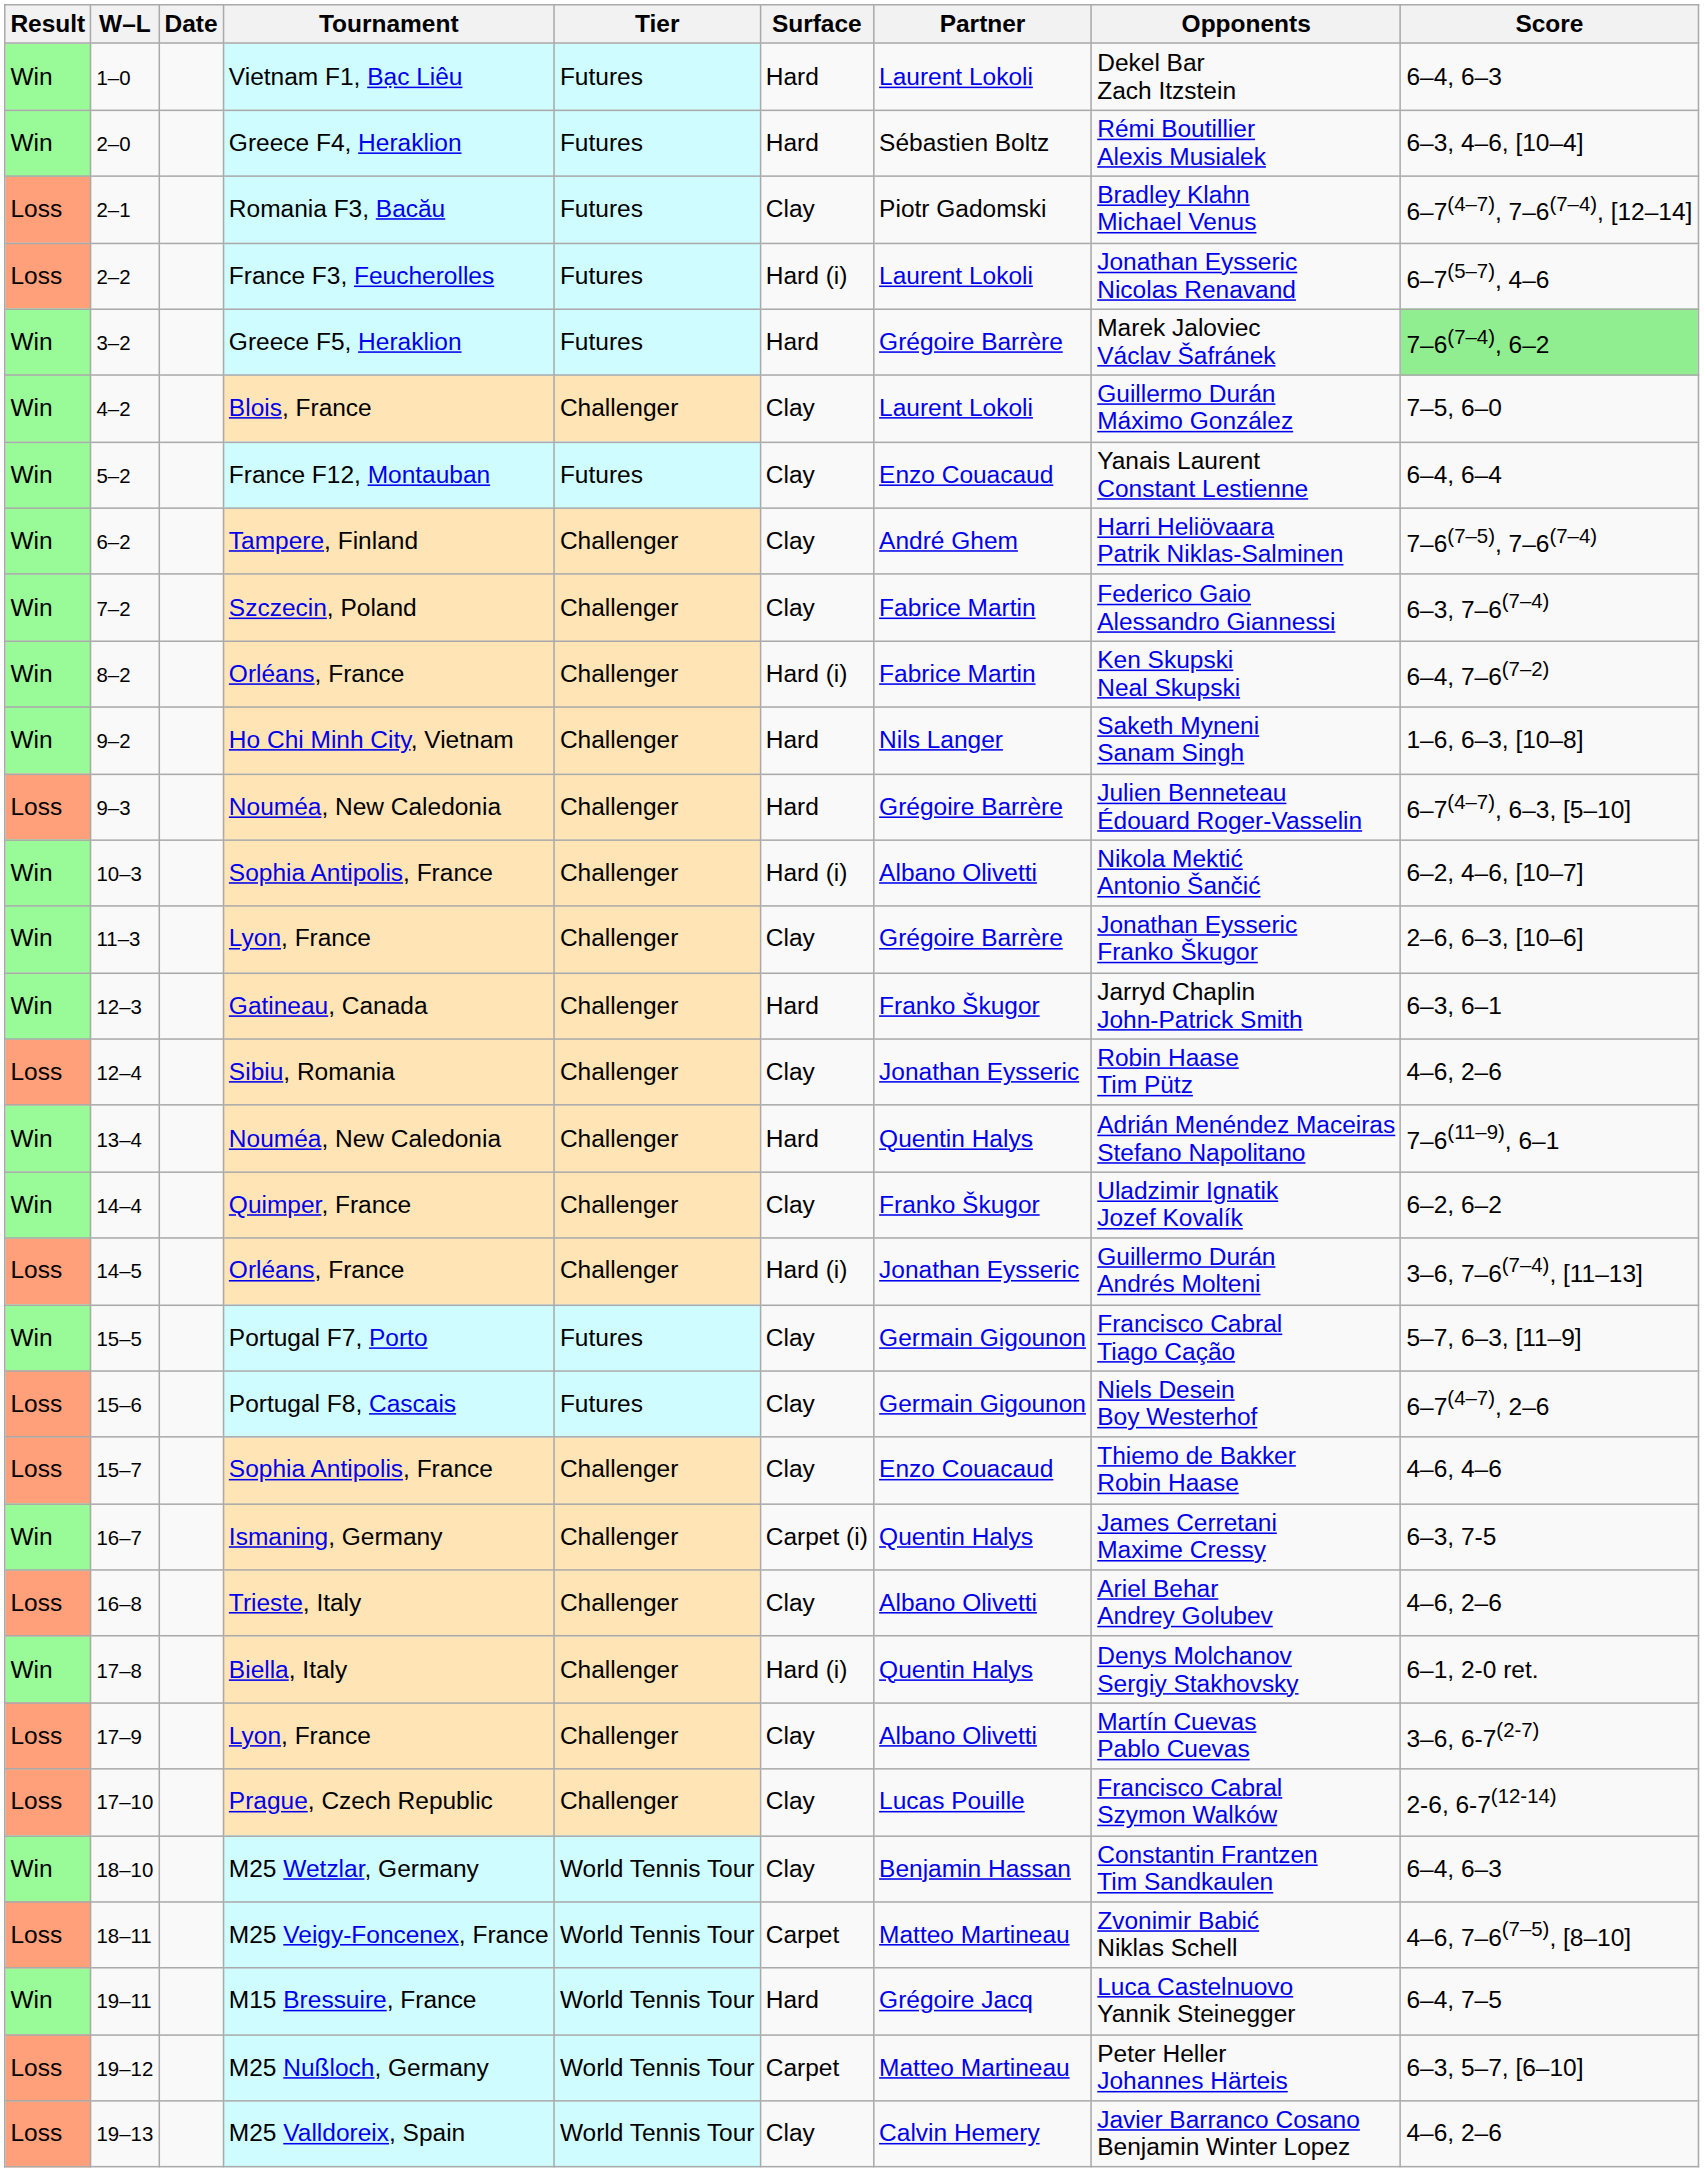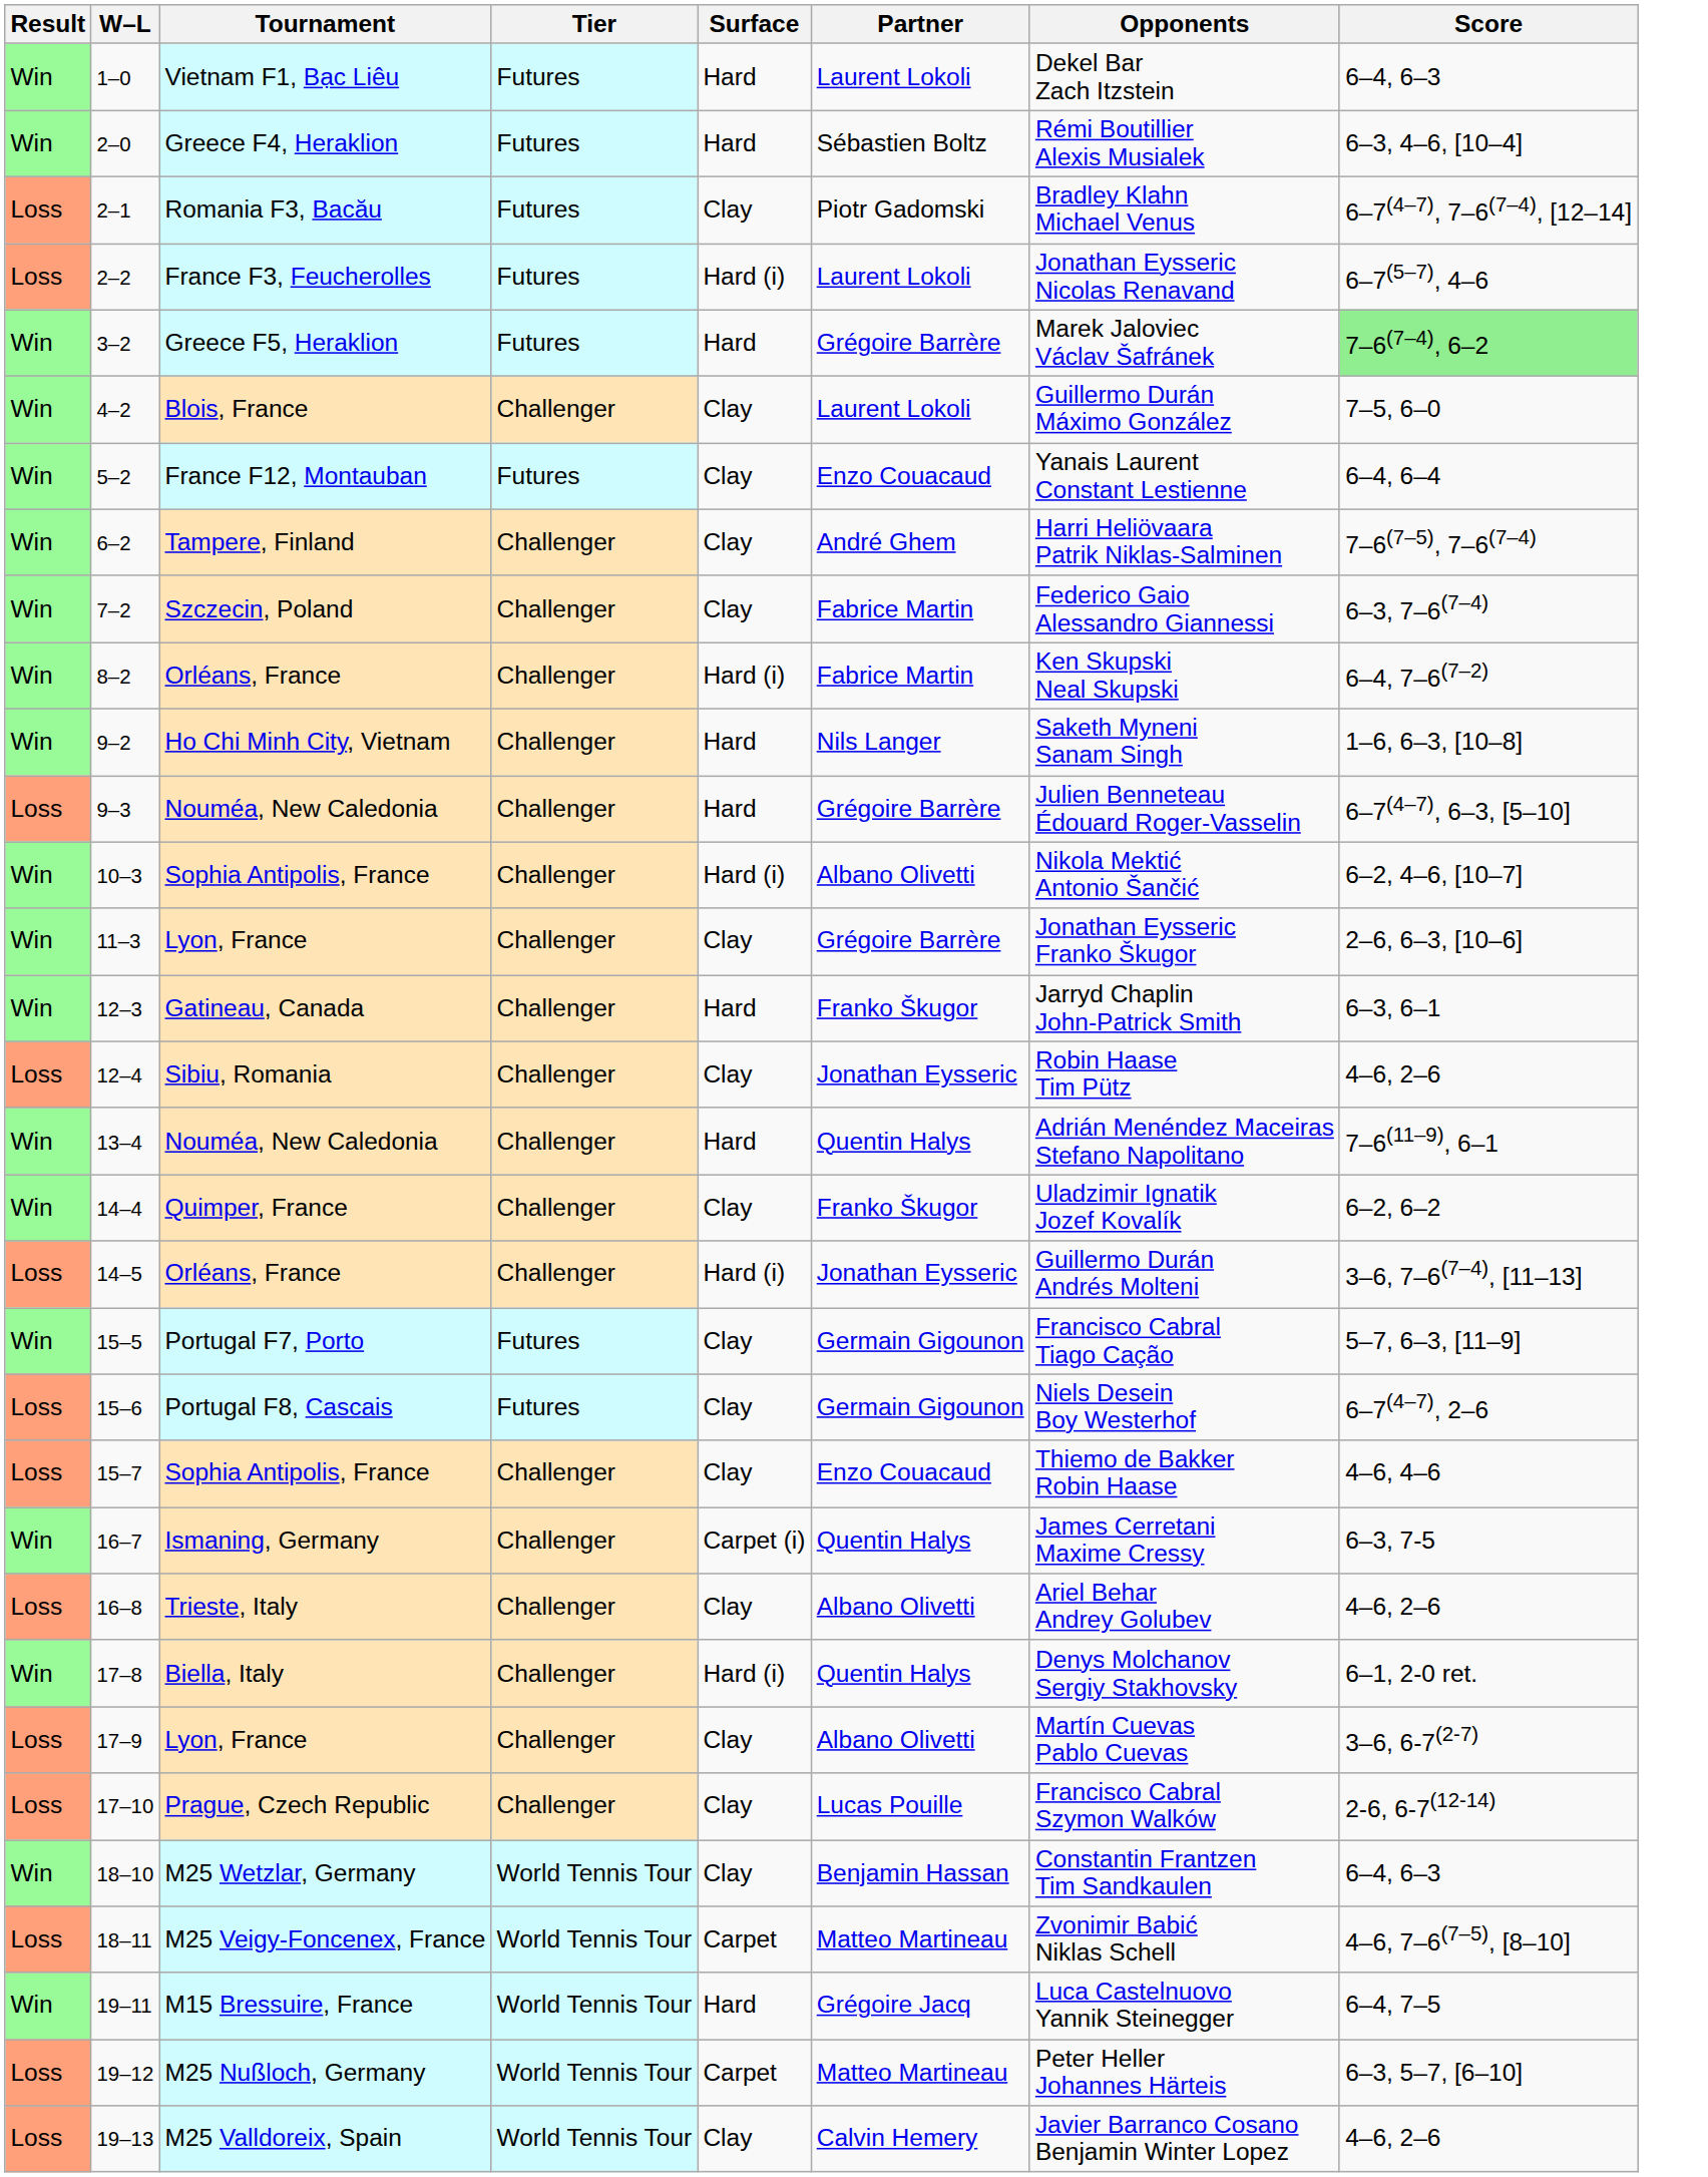- column: Date
